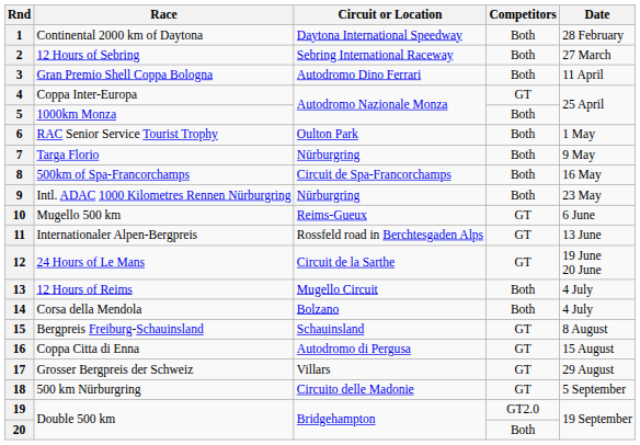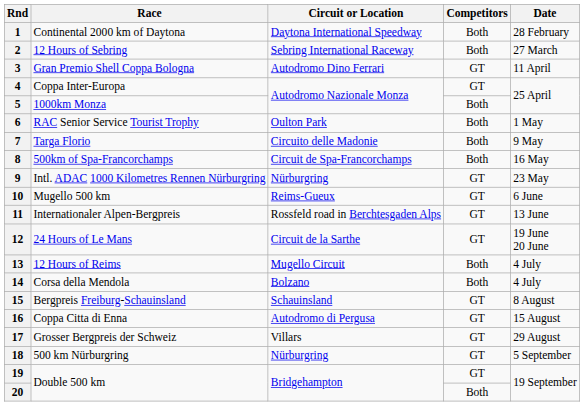3 | Competitors: Both -> GT
7 | Circuit or Location: Nürburgring -> Circuito delle Madonie
9 | Competitors: Both -> GT
18 | Circuit or Location: Circuito delle Madonie -> Nürburgring
19 | Competitors: GT2.0 -> GT
